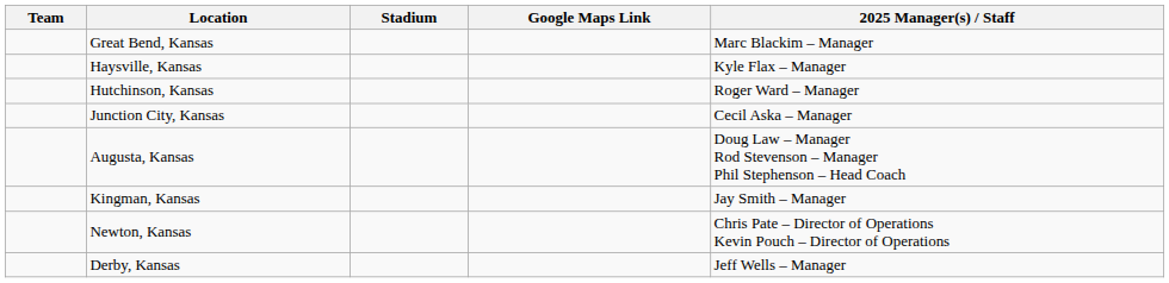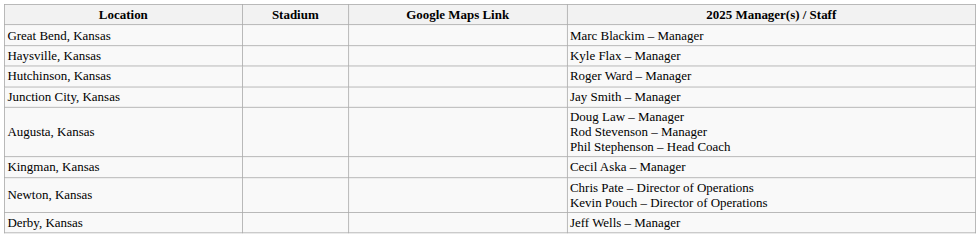- column: Team
Junction City, Kansas | 2025 Manager(s) / Staff: Cecil Aska – Manager -> Jay Smith – Manager
Kingman, Kansas | 2025 Manager(s) / Staff: Jay Smith – Manager -> Cecil Aska – Manager
